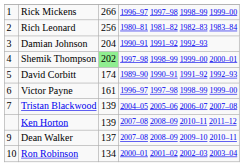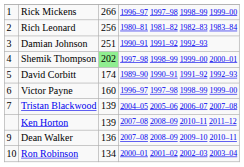Damian Johnson | column 3: 204 -> 251
Victor Payne | column 3: 161 -> 160
Dean Walker | column 3: 137 -> 136
